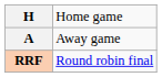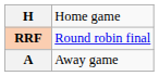rows swapped: A <-> RRF
